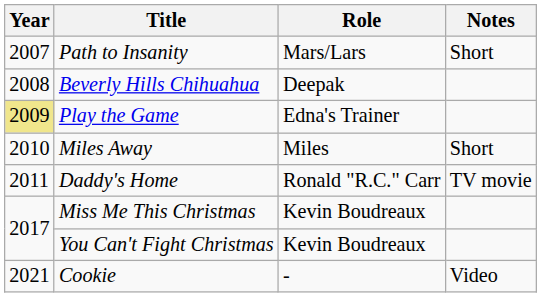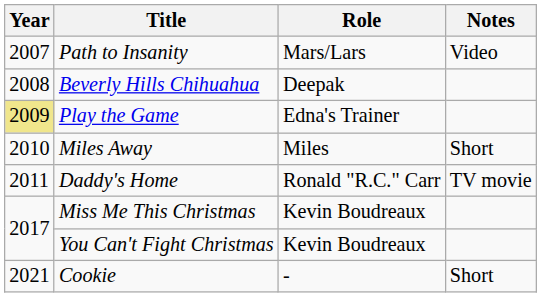Path to Insanity | Notes: Short -> Video
Cookie | Notes: Video -> Short
